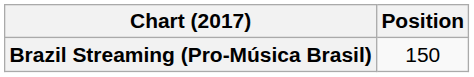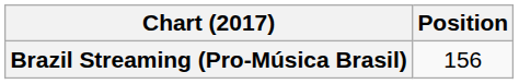Brazil Streaming (Pro-Música Brasil) | Position: 150 -> 156
